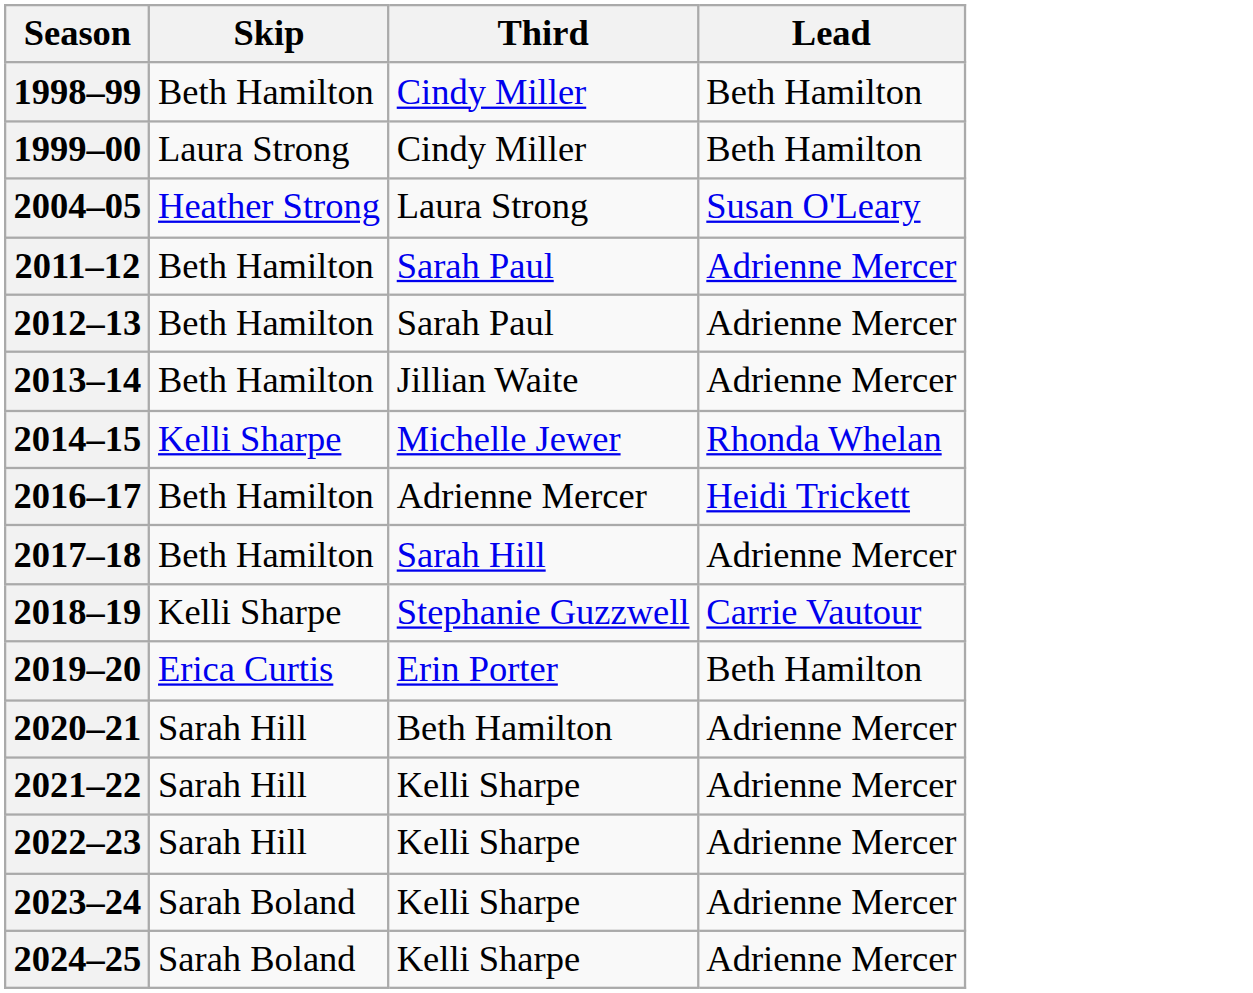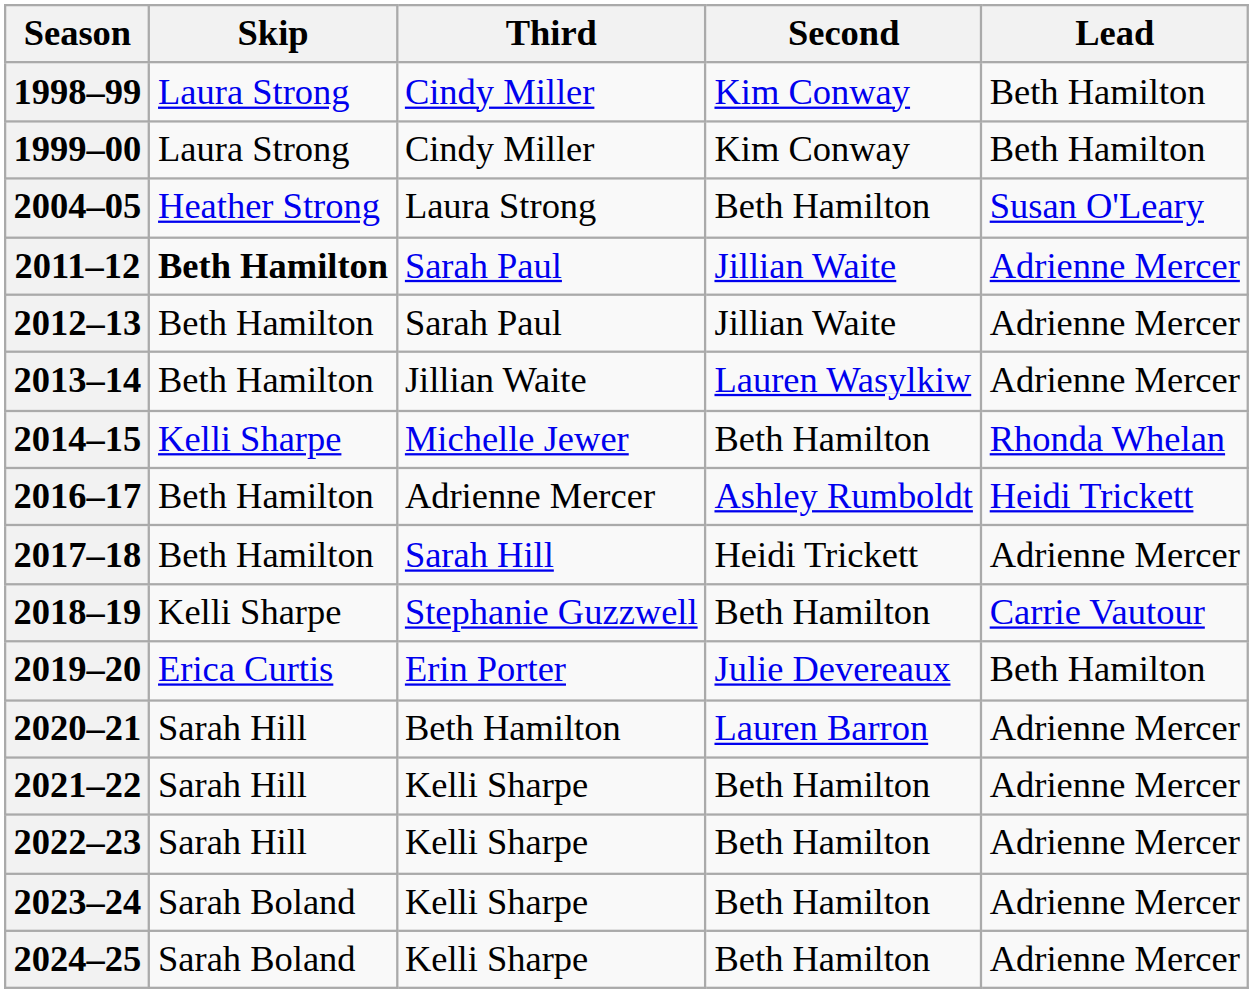+ column: Second | Kim Conway | Kim Conway | Beth Hamilton | Jillian Waite | Jillian Waite | Lauren Wasylkiw | Beth Hamilton | Ashley Rumboldt | Heidi Trickett | Beth Hamilton | Julie Devereaux | Lauren Barron | Beth Hamilton | Beth Hamilton | Beth Hamilton | Beth Hamilton
1998–99 | Skip: Beth Hamilton -> Laura Strong
2011–12 | Skip: normal -> bold
